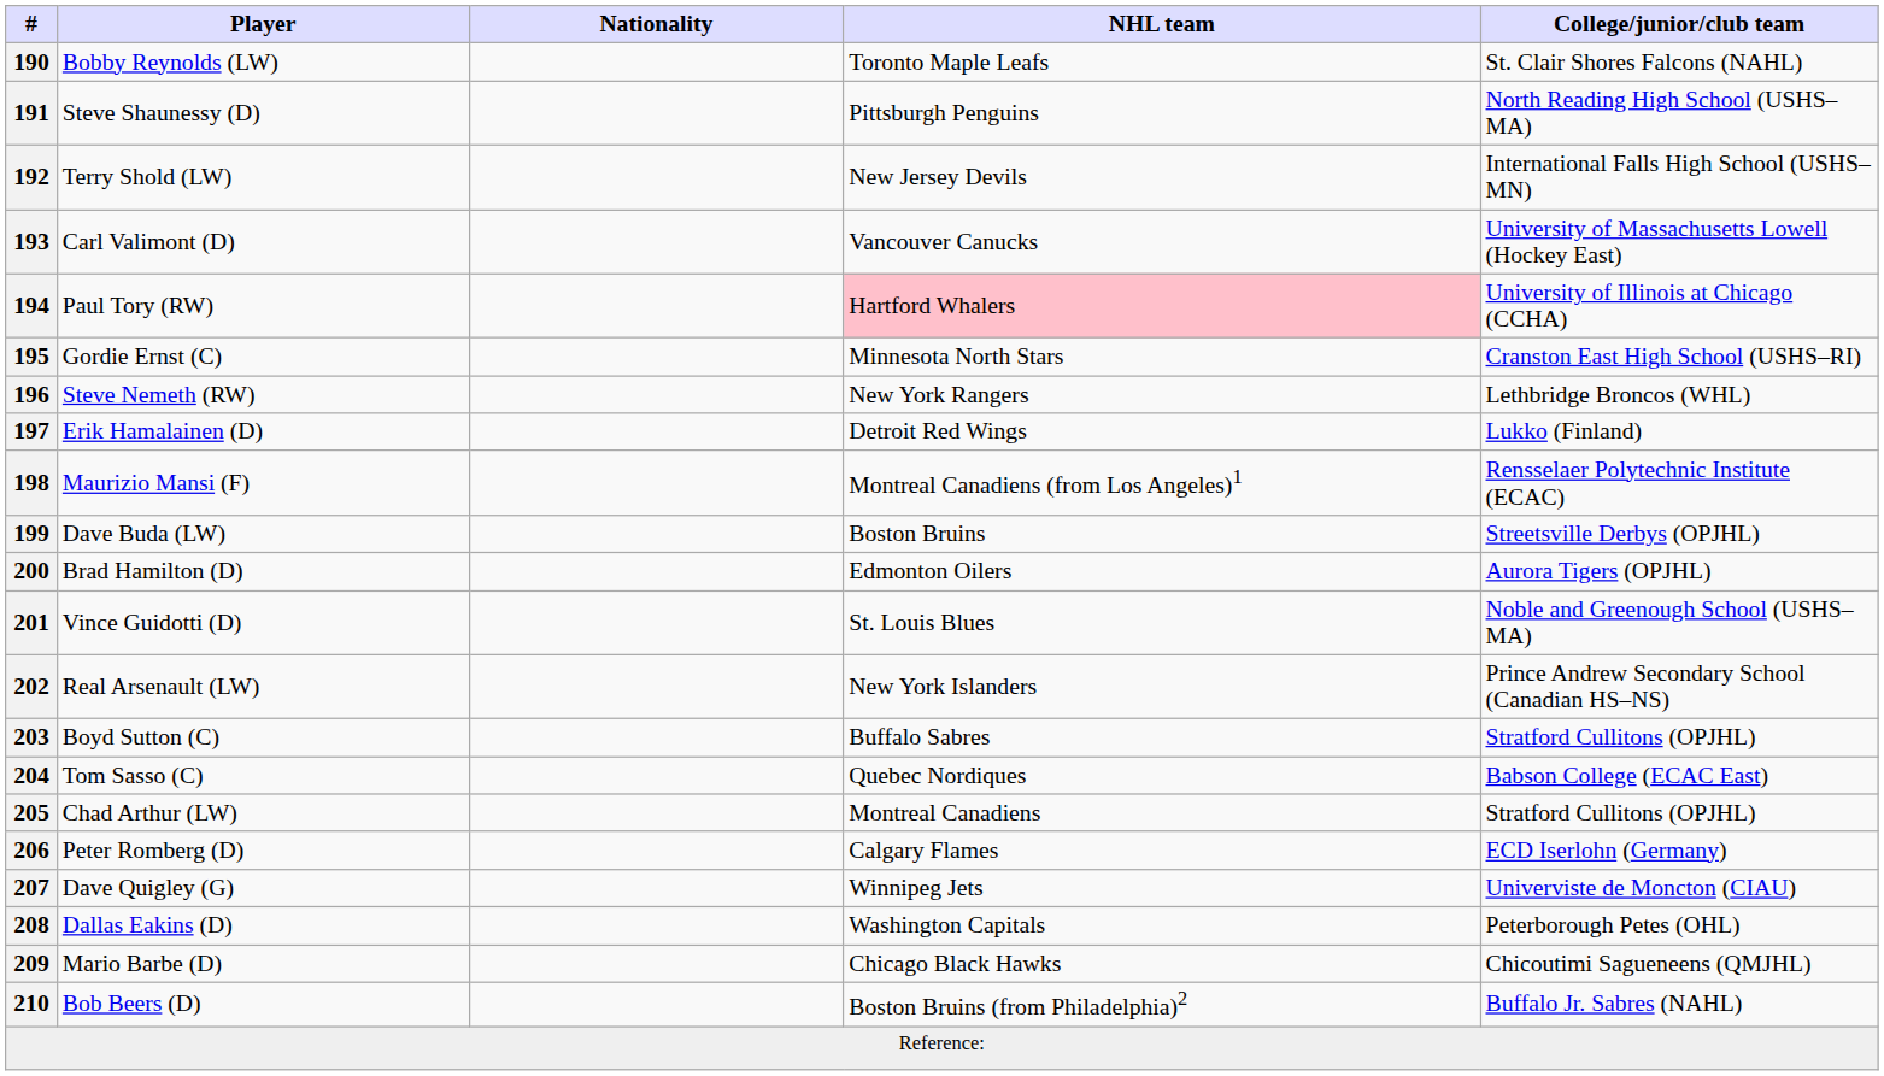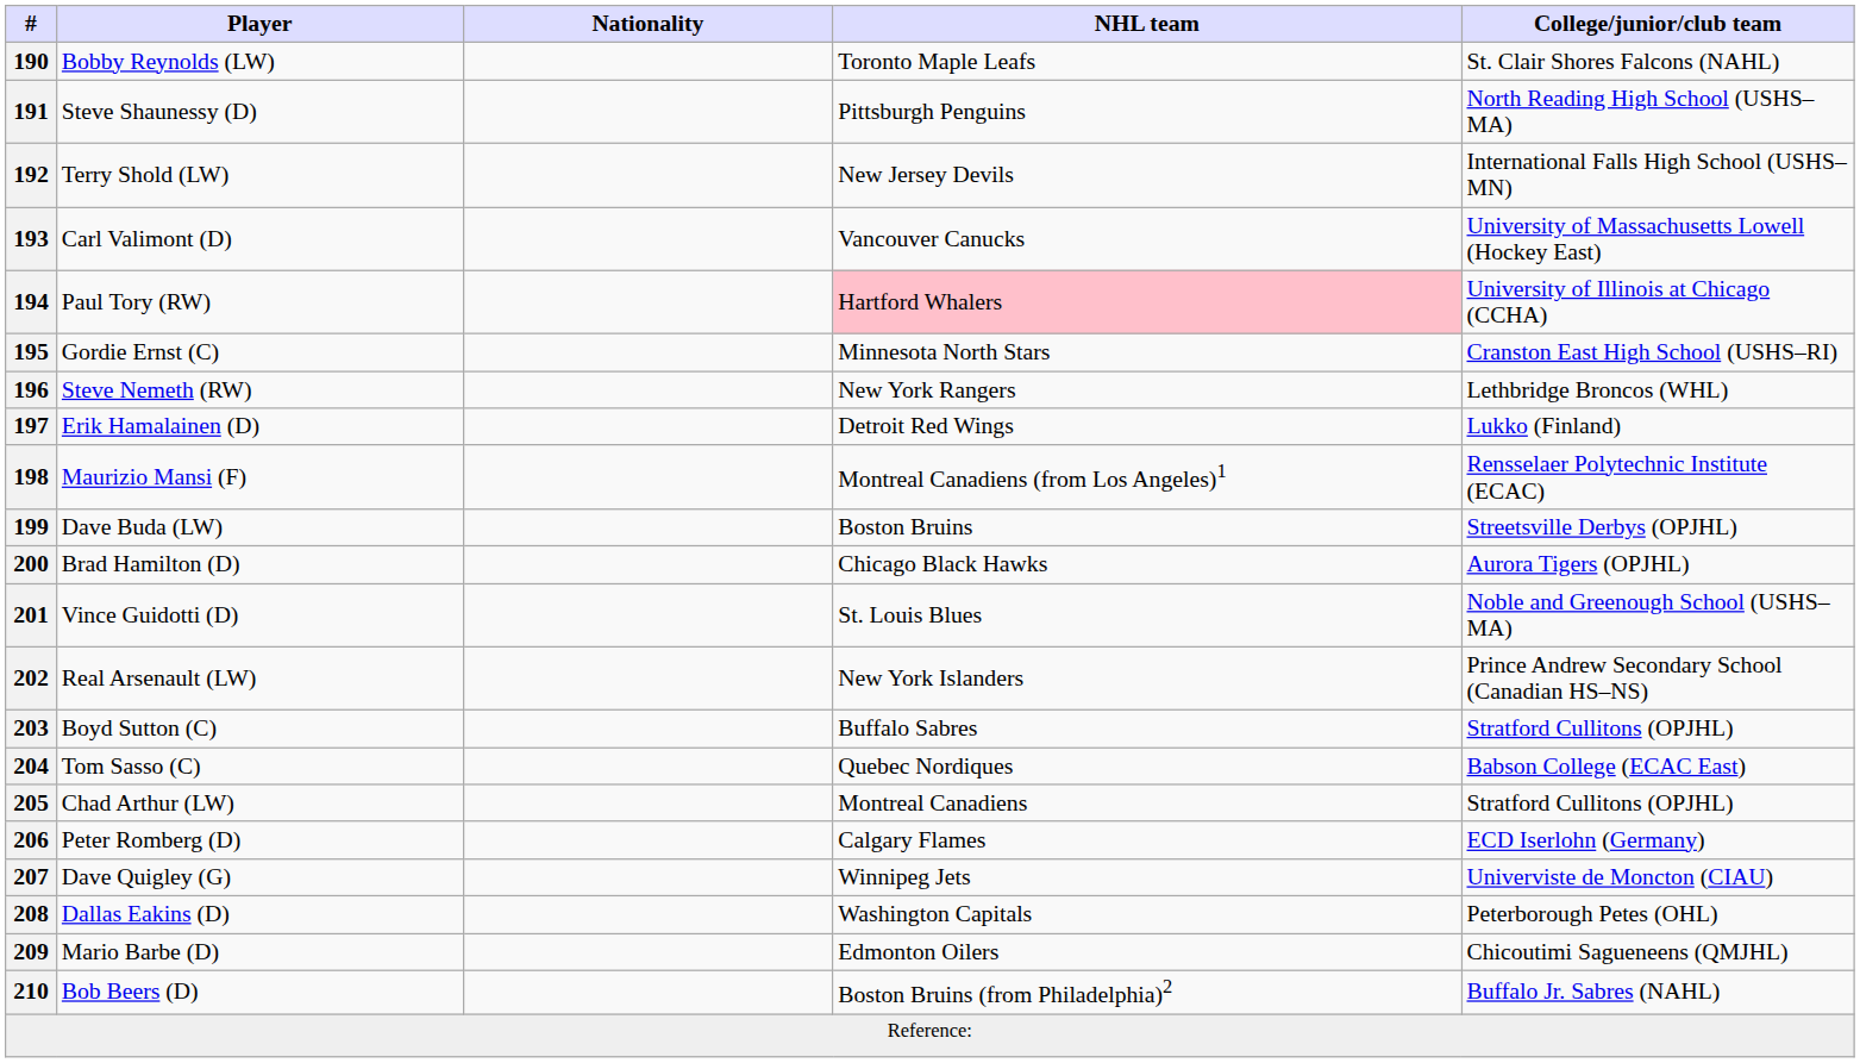200 | NHL team: Edmonton Oilers -> Chicago Black Hawks
209 | NHL team: Chicago Black Hawks -> Edmonton Oilers
